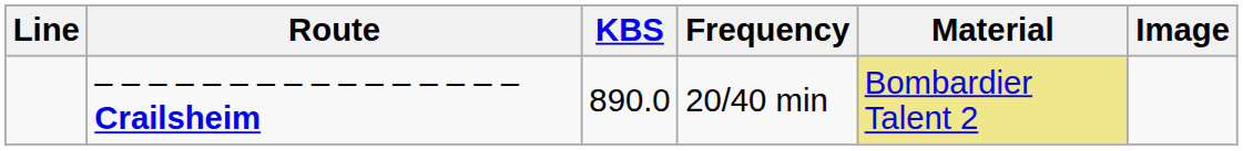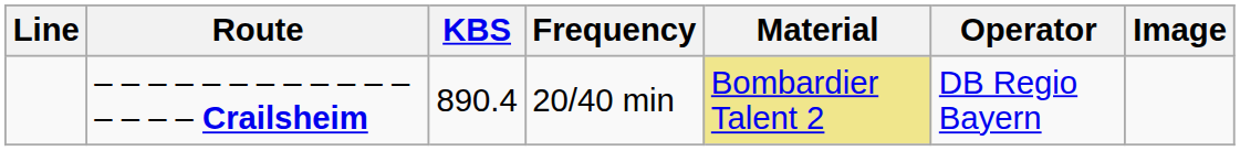+ column: Operator | DB Regio Bayern
– – – – – – – – – – – – – – – – Crailsheim | KBS: 890.0 -> 890.4
